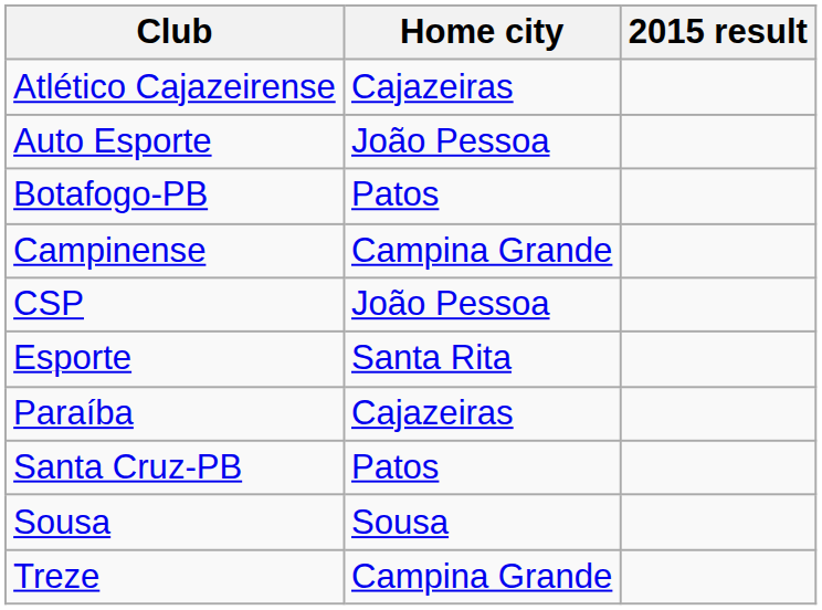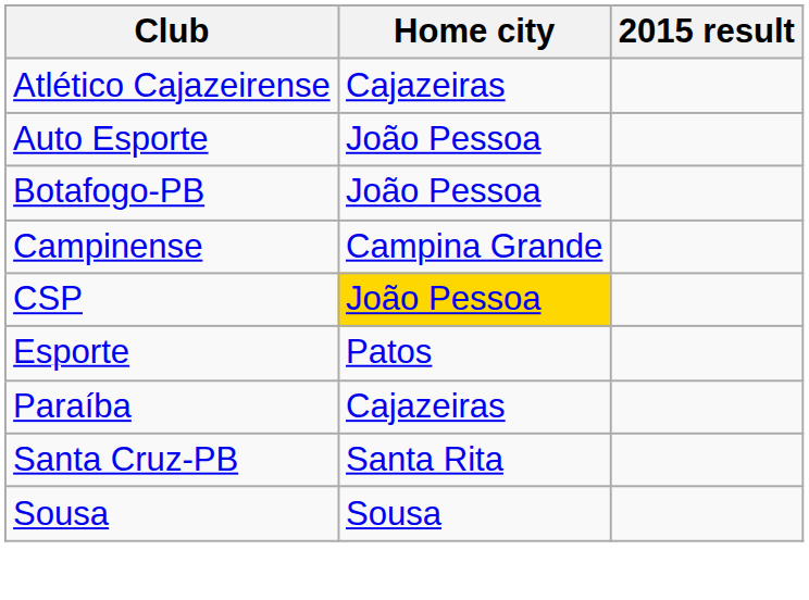Botafogo-PB | Home city: Patos -> João Pessoa
CSP | Home city: no background -> gold background
Esporte | Home city: Santa Rita -> Patos
Santa Cruz-PB | Home city: Patos -> Santa Rita
- row: Treze | Campina Grande
